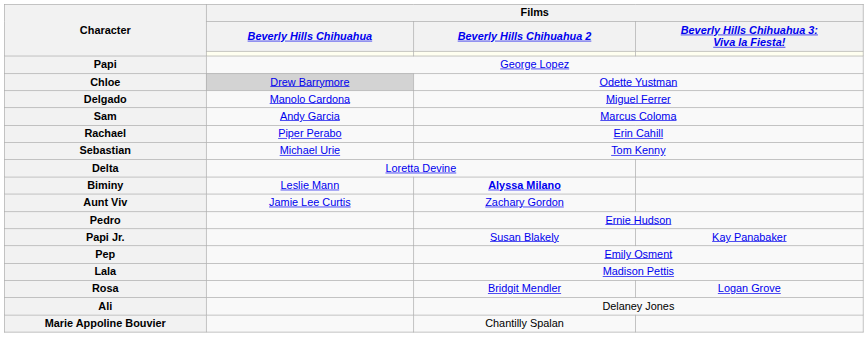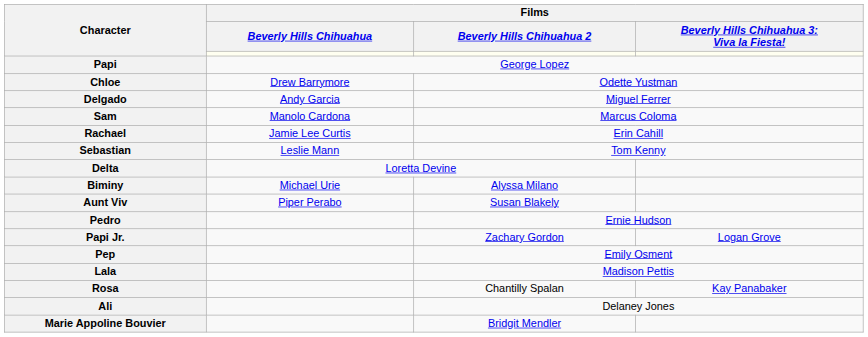Chloe | Films / Beverly Hills Chihuahua: lightgrey background -> no background
Delgado | Films / Beverly Hills Chihuahua: Manolo Cardona -> Andy Garcia
Sam | Films / Beverly Hills Chihuahua: Andy Garcia -> Manolo Cardona
Rachael | Films / Beverly Hills Chihuahua: Piper Perabo -> Jamie Lee Curtis
Sebastian | Films / Beverly Hills Chihuahua: Michael Urie -> Leslie Mann
Biminy | Films / Beverly Hills Chihuahua: Leslie Mann -> Michael Urie
Biminy | Films / Beverly Hills Chihuahua 2: bold -> normal
Aunt Viv | Films / Beverly Hills Chihuahua: Jamie Lee Curtis -> Piper Perabo
Aunt Viv | Films / Beverly Hills Chihuahua 2: Zachary Gordon -> Susan Blakely
Papi Jr. | Films / Beverly Hills Chihuahua 2: Susan Blakely -> Zachary Gordon
Papi Jr. | column 4: Kay Panabaker -> Logan Grove
Rosa | Films / Beverly Hills Chihuahua 2: Bridgit Mendler -> Chantilly Spalan
Rosa | column 4: Logan Grove -> Kay Panabaker
Marie Appoline Bouvier | Films / Beverly Hills Chihuahua 2: Chantilly Spalan -> Bridgit Mendler
